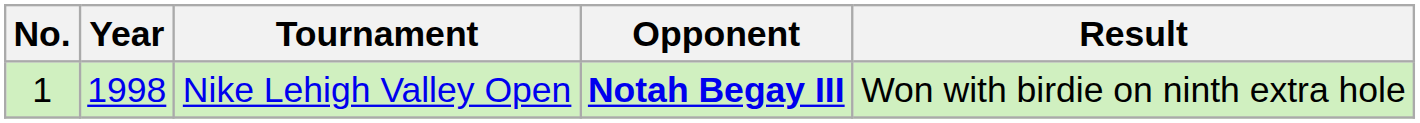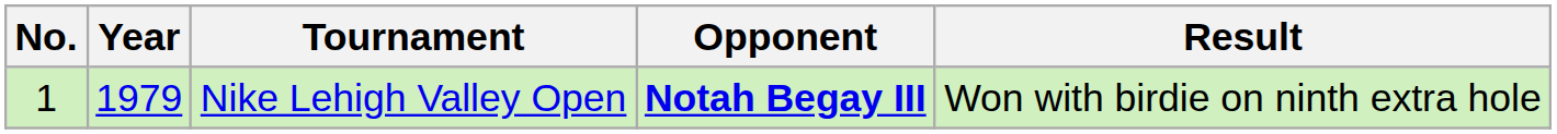Nike Lehigh Valley Open | Year: 1998 -> 1979
